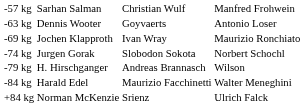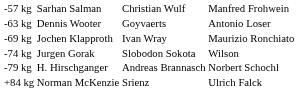-74 kg | column 4: Norbert Schochl -> Wilson
-79 kg | column 4: Wilson -> Norbert Schochl
- row: -84 kg | Harald Edel | Maurizio Facchinetti | Walter Meneghini
